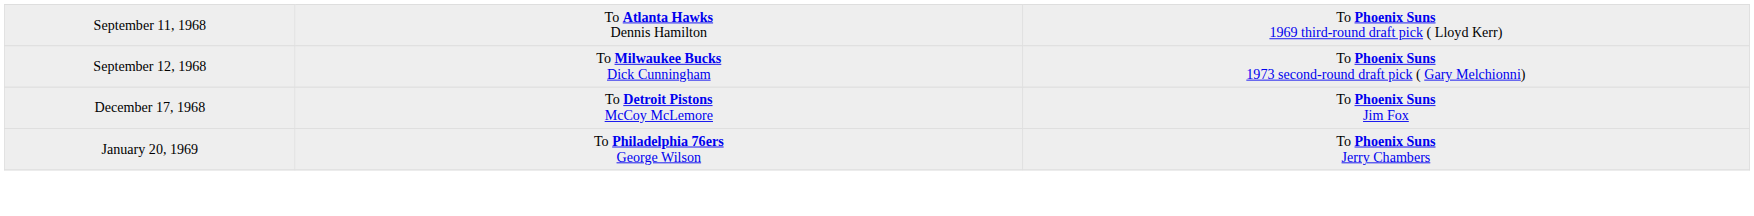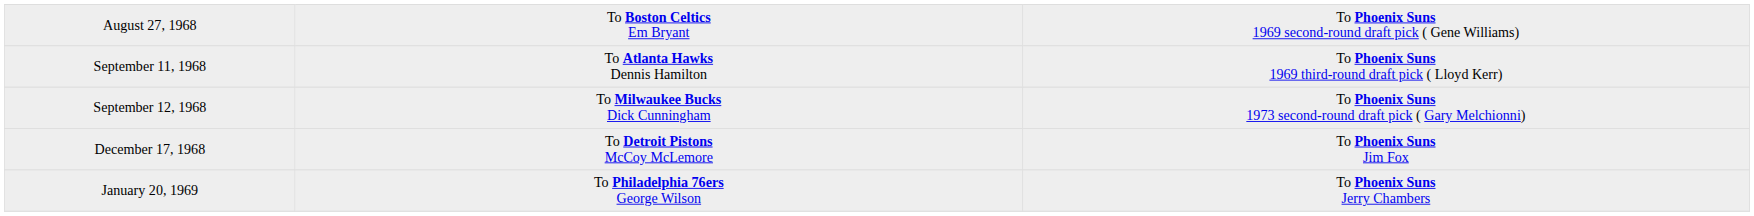+ row: August 27, 1968 | To Boston Celtics Em Bryant | To Phoenix Suns 1969 second-round draft pick ( Gene Williams)
